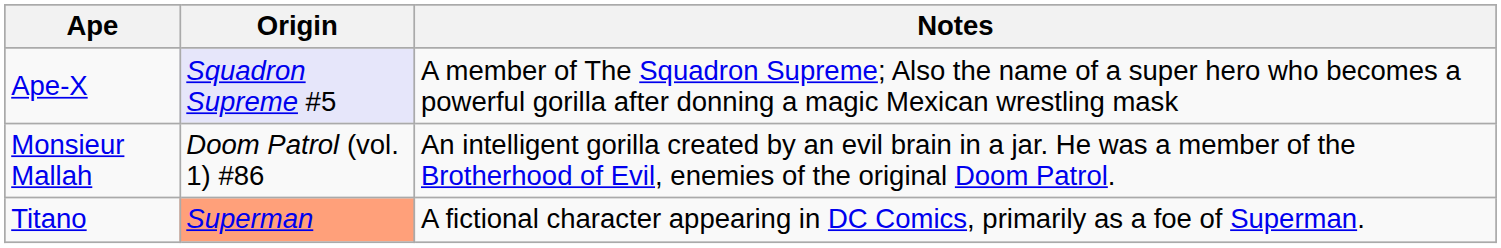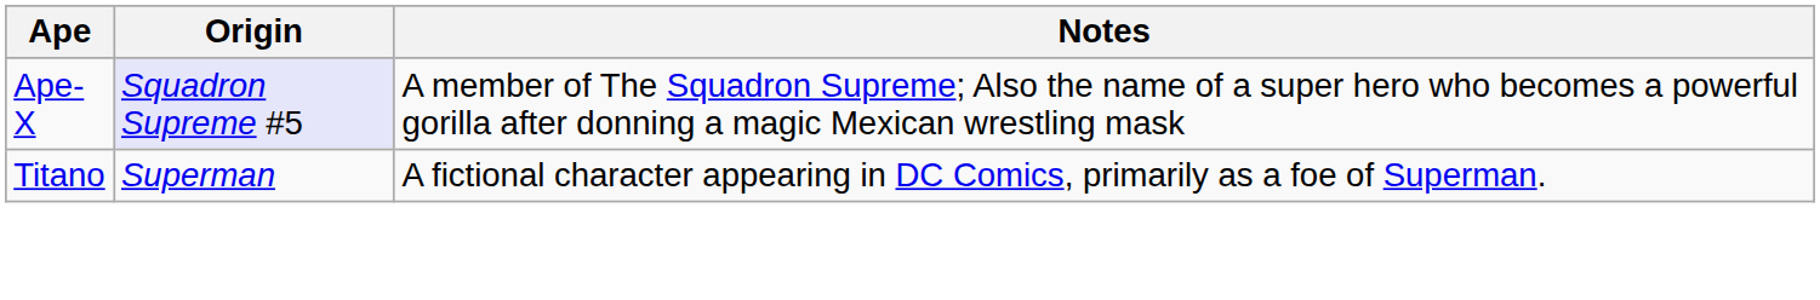- row: Monsieur Mallah | Doom Patrol (vol. 1) #86 | An intelligent gorilla created by an evil brain in a jar. He was a member of the Brotherhood of Evil, enemies of the original Doom Patrol.
Titano | Origin: lightsalmon background -> no background
